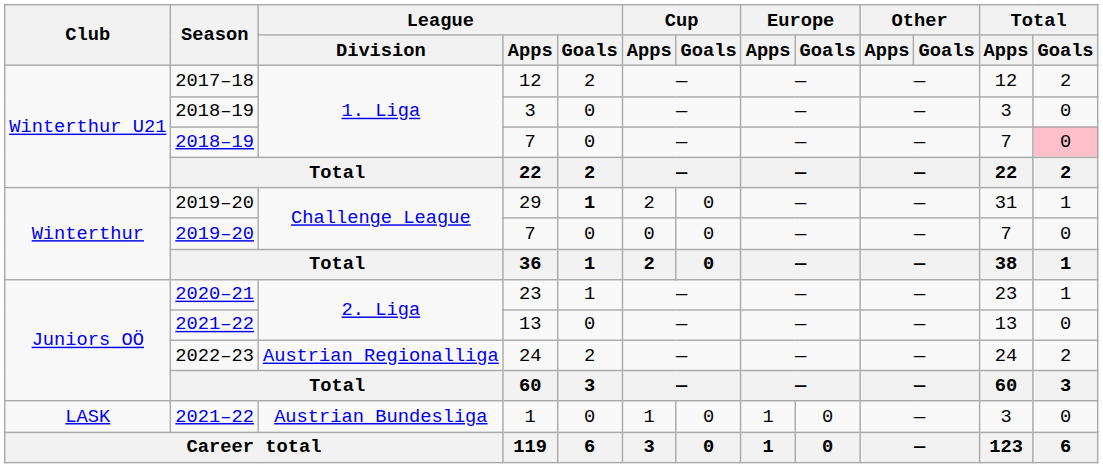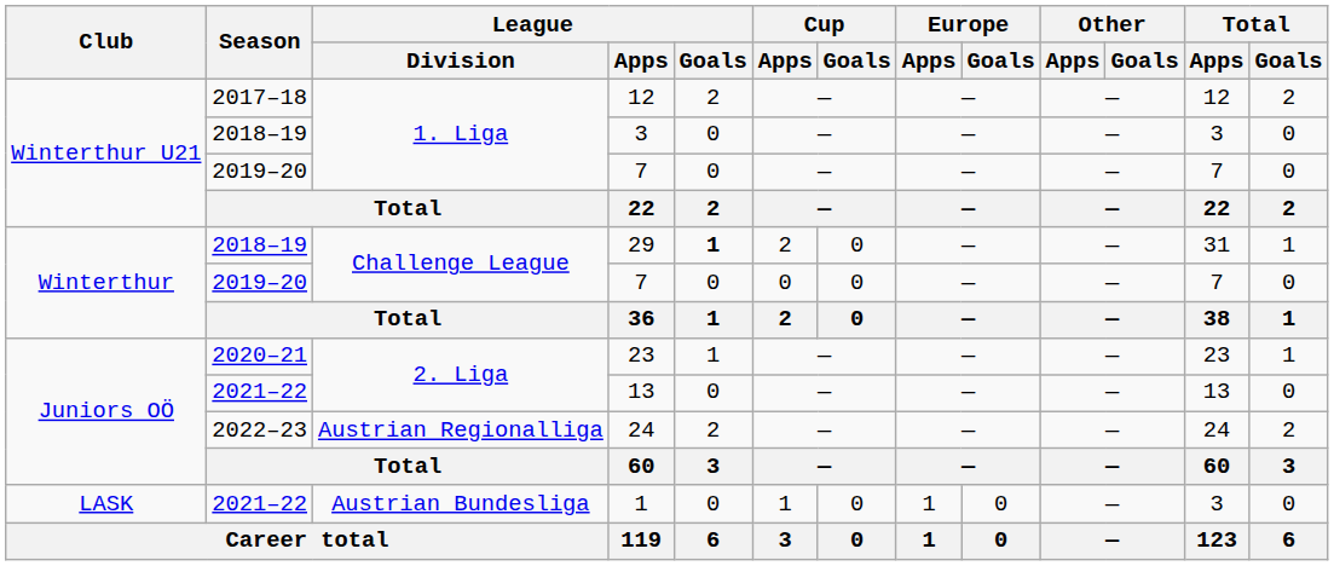1. Liga / 7 | Season: 2018–19 -> 2019–20
1. Liga / 7 | Total / Goals: pink background -> no background
29 | Season: 2019–20 -> 2018–19
